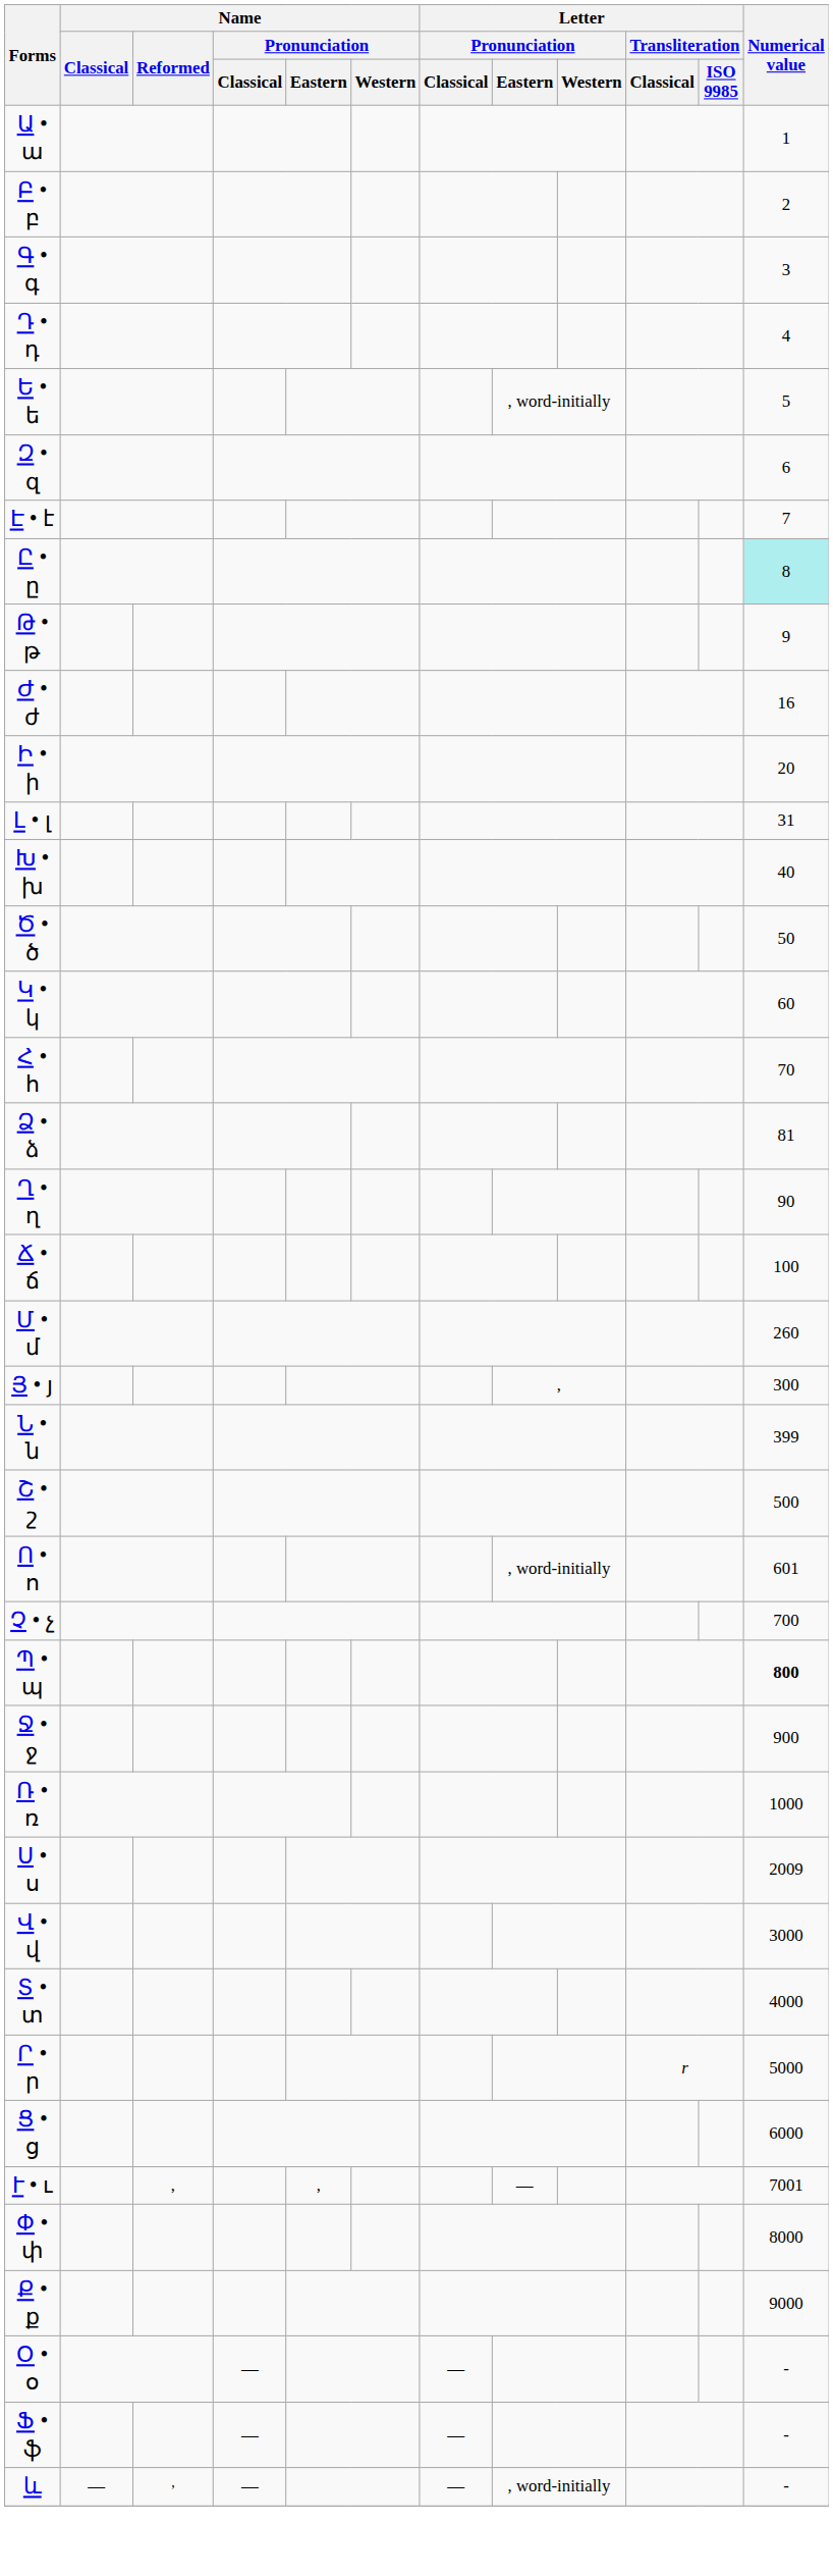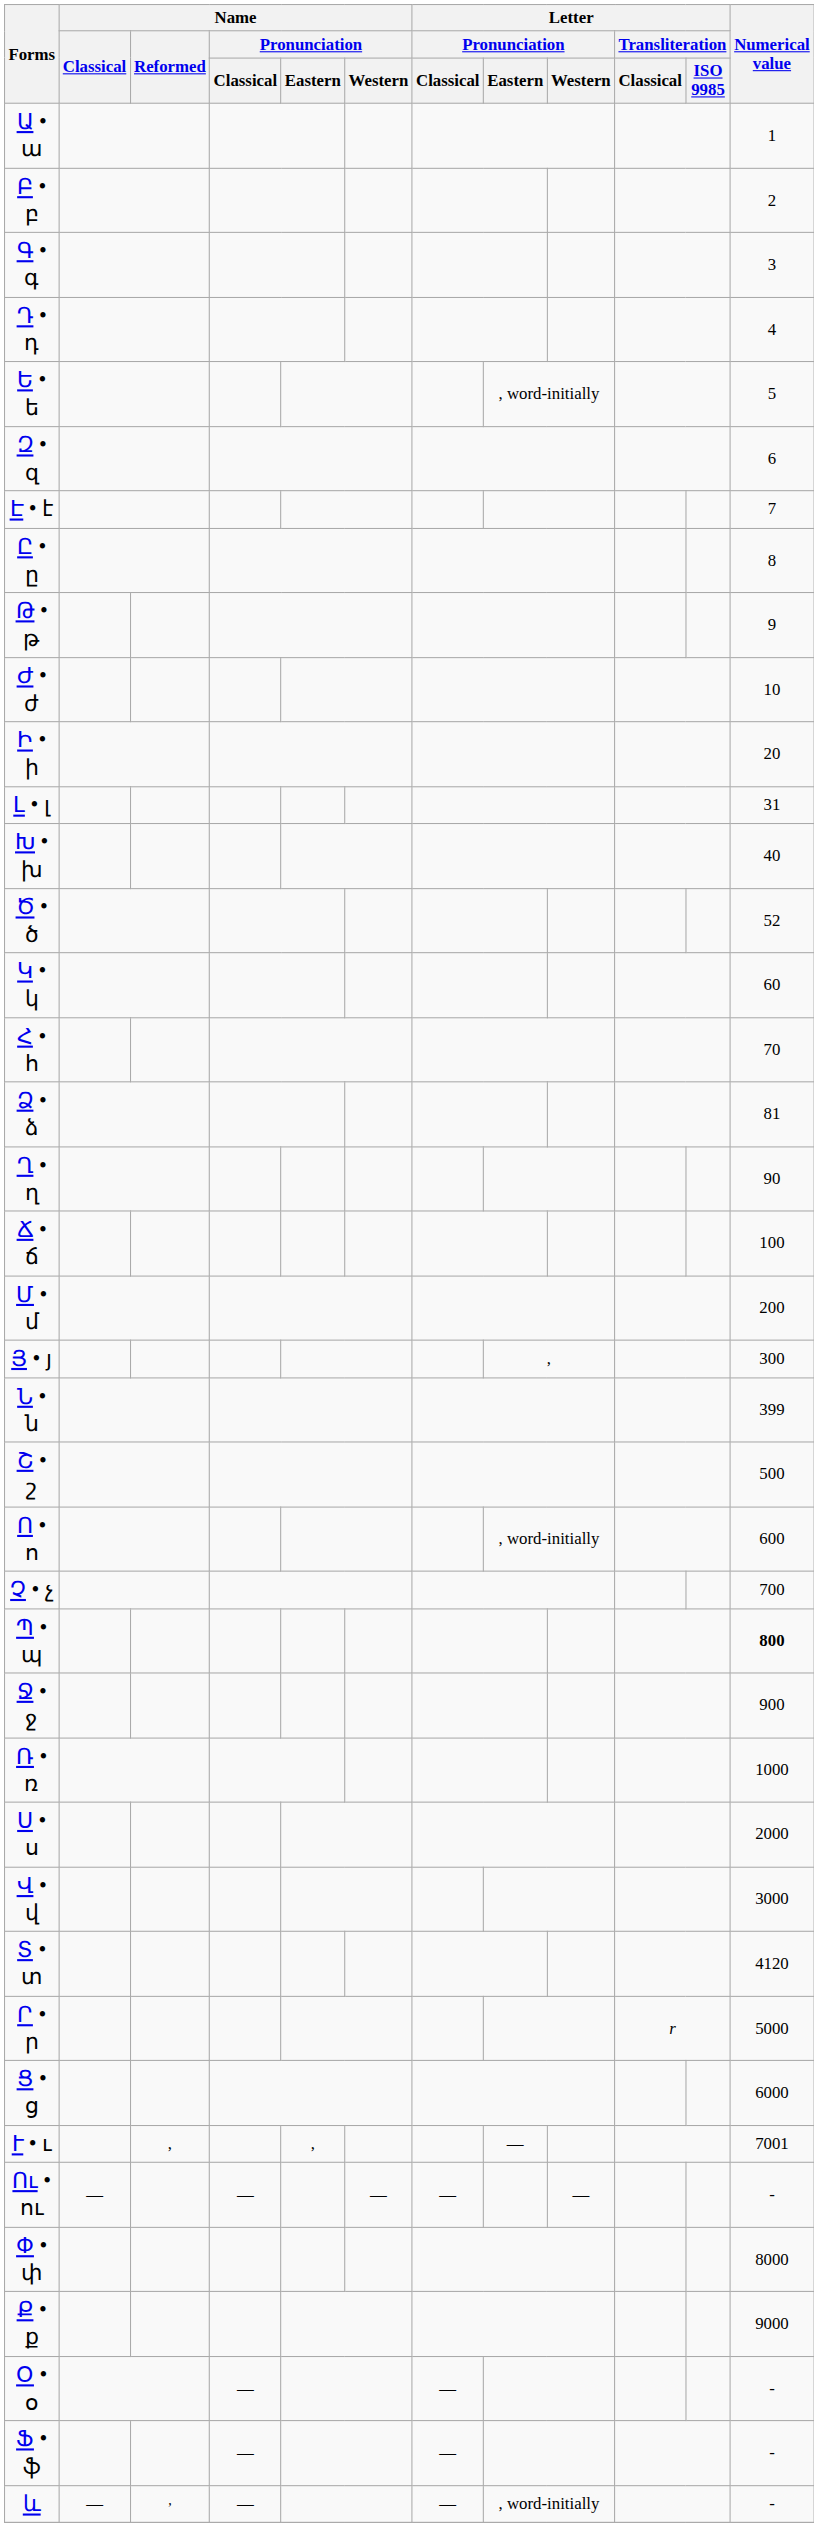Ը • ը | Numerical value: paleturquoise background -> no background
Ժ • ժ | Numerical value: 16 -> 10
Ծ • ծ | Numerical value: 50 -> 52
Մ • մ | Numerical value: 260 -> 200
Ո • ո | Numerical value: 601 -> 600
Ս • ս | Numerical value: 2009 -> 2000
Տ • տ | Numerical value: 4000 -> 4120
+ row: Ու • ու | — | — | — | — | — | -
